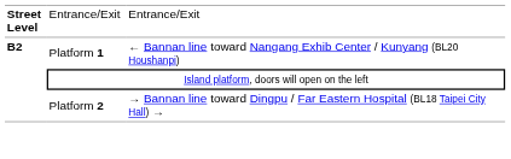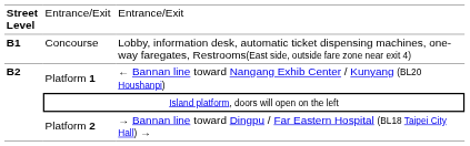+ row: B1 | Concourse | Lobby, information desk, automatic ticket dispensing machines, one-way faregates, Restrooms(East side, outside fare zone near exit 4)
